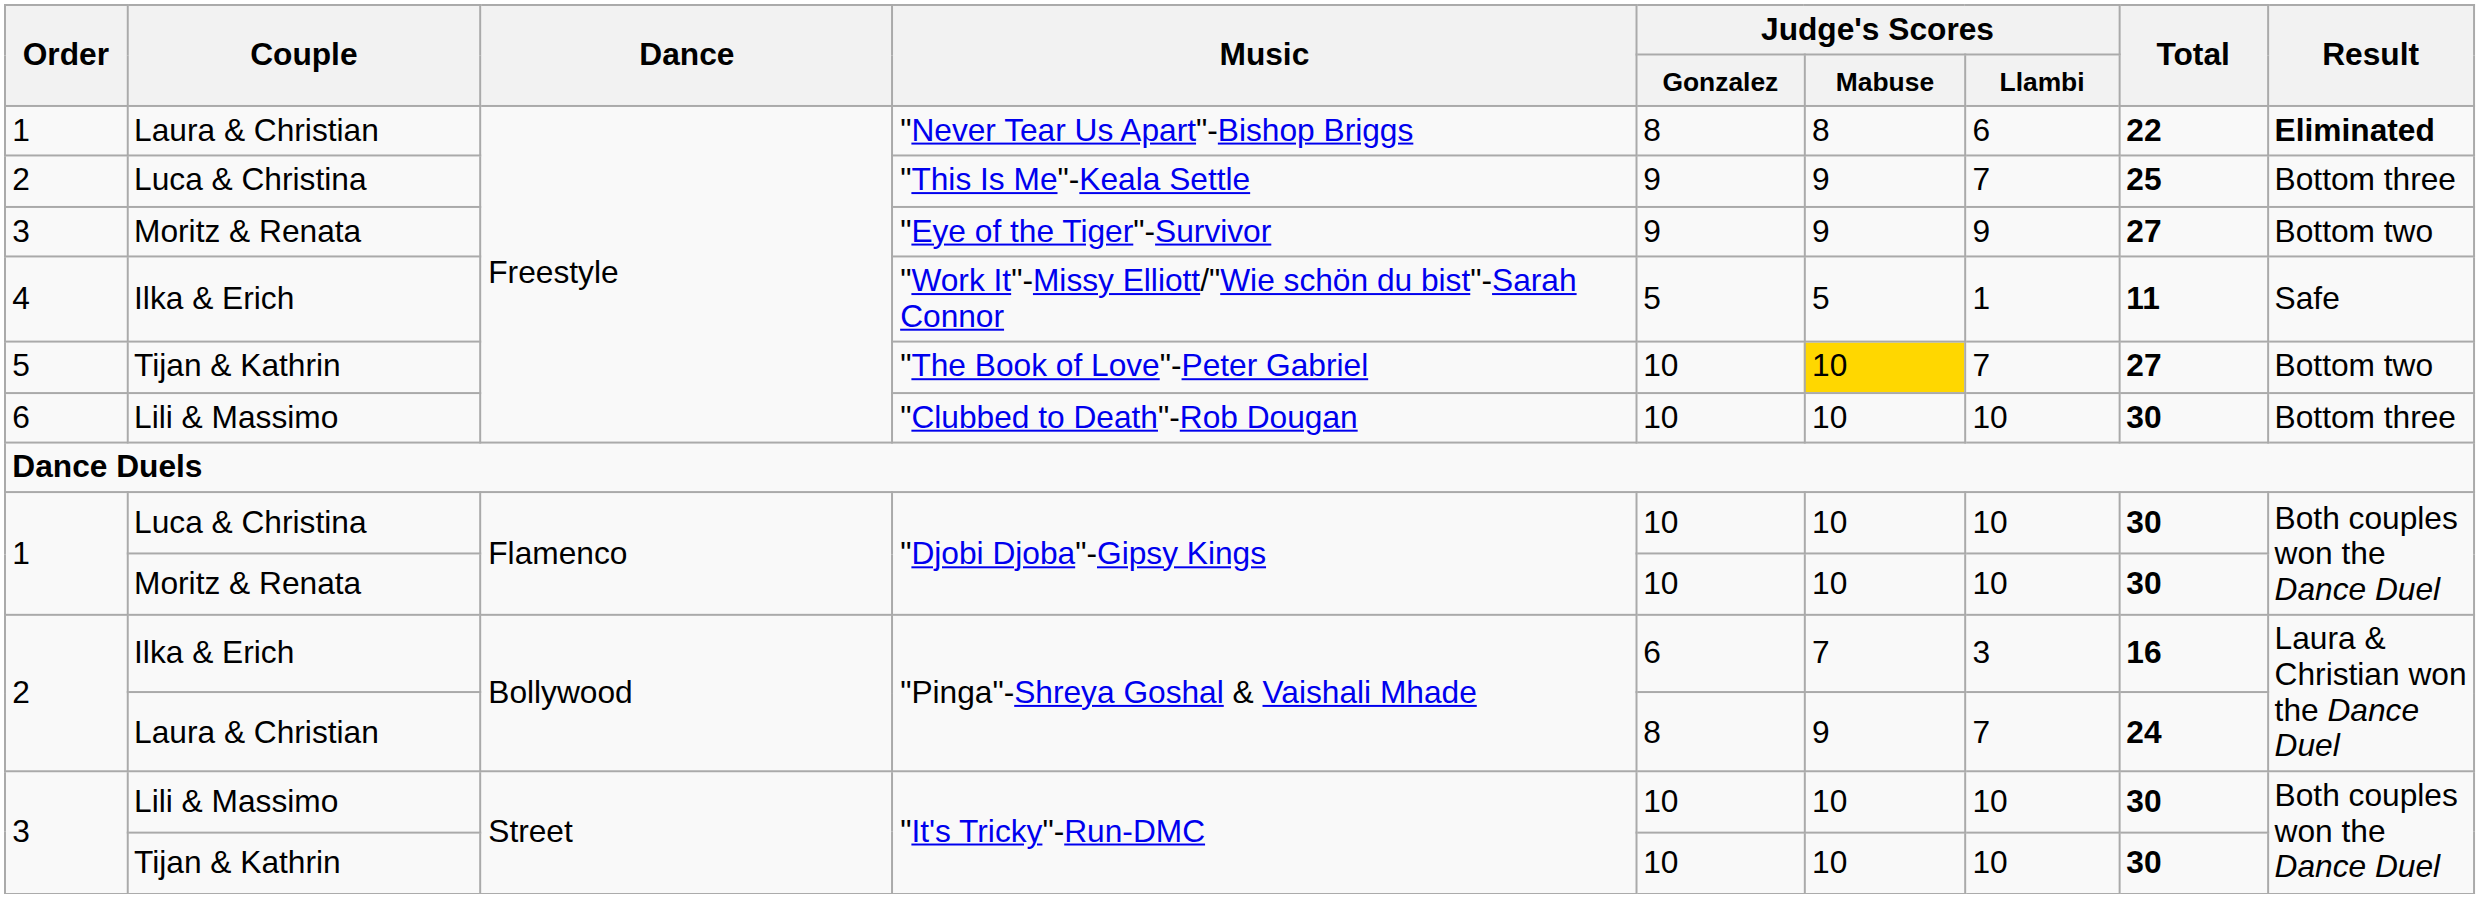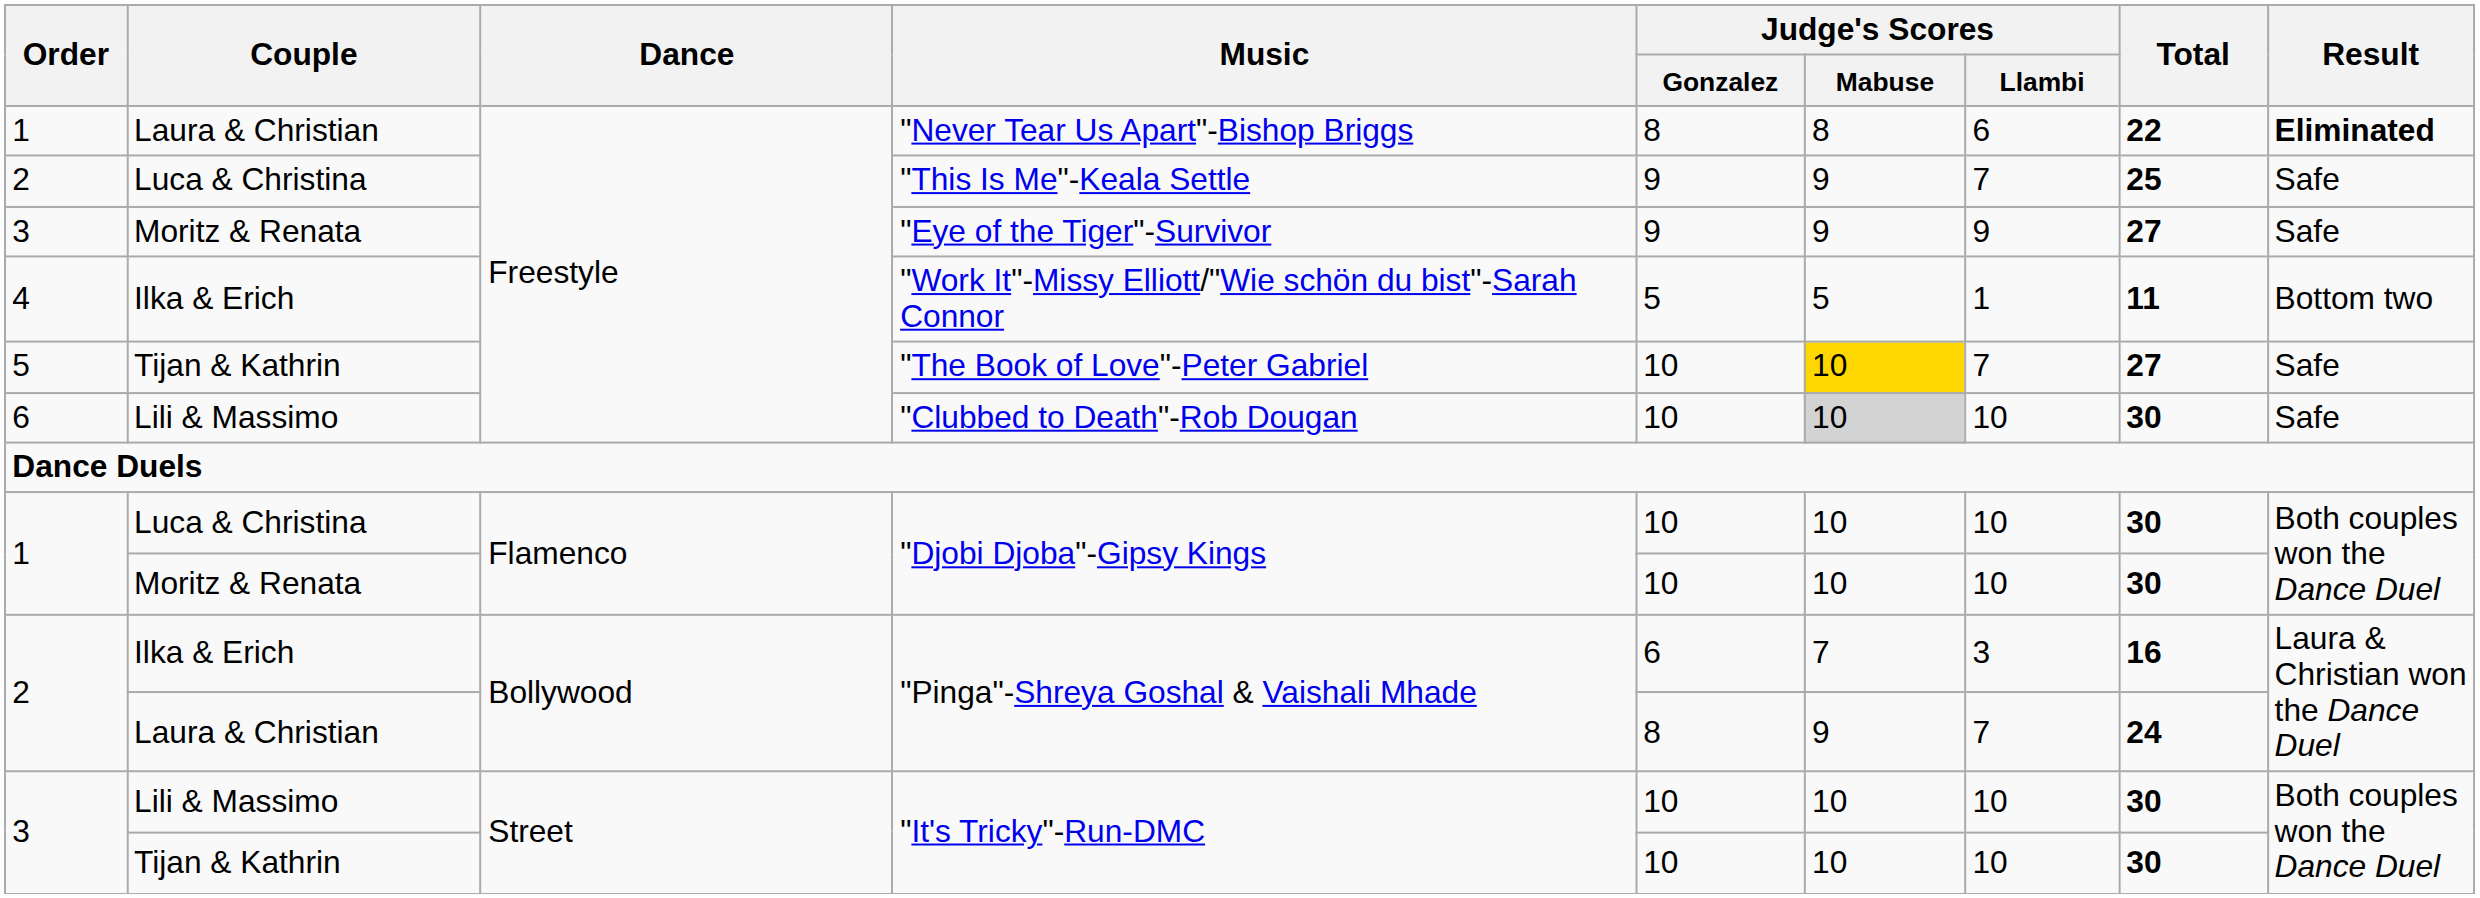"This Is Me"-Keala Settle | Result: Bottom three -> Safe
"Eye of the Tiger"-Survivor | Result: Bottom two -> Safe
"Work It"-Missy Elliott/"Wie schön du bist"-Sarah Connor | Result: Safe -> Bottom two
"The Book of Love"-Peter Gabriel | Result: Bottom two -> Safe
"Clubbed to Death"-Rob Dougan | Judge's Scores / Mabuse: no background -> lightgrey background
"Clubbed to Death"-Rob Dougan | Result: Bottom three -> Safe
